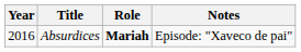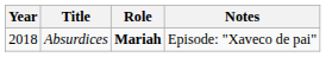Absurdices | Year: 2016 -> 2018
